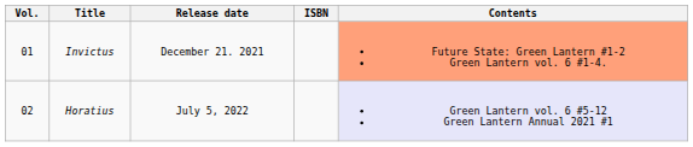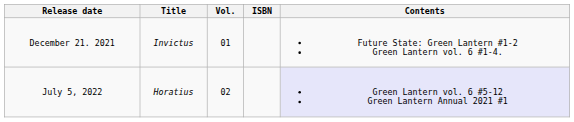columns swapped: Vol. <-> Release date
Invictus | Contents: lightsalmon background -> no background
